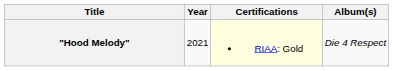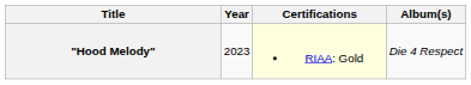"Hood Melody" | Year: 2021 -> 2023
